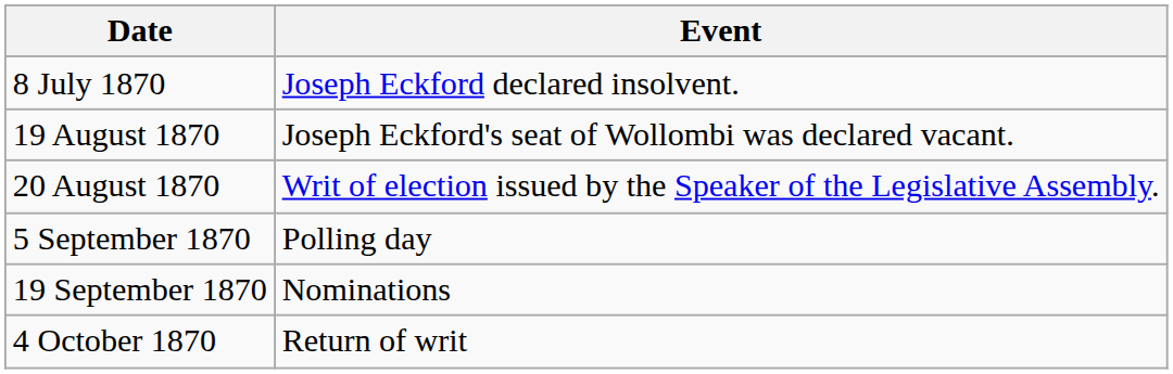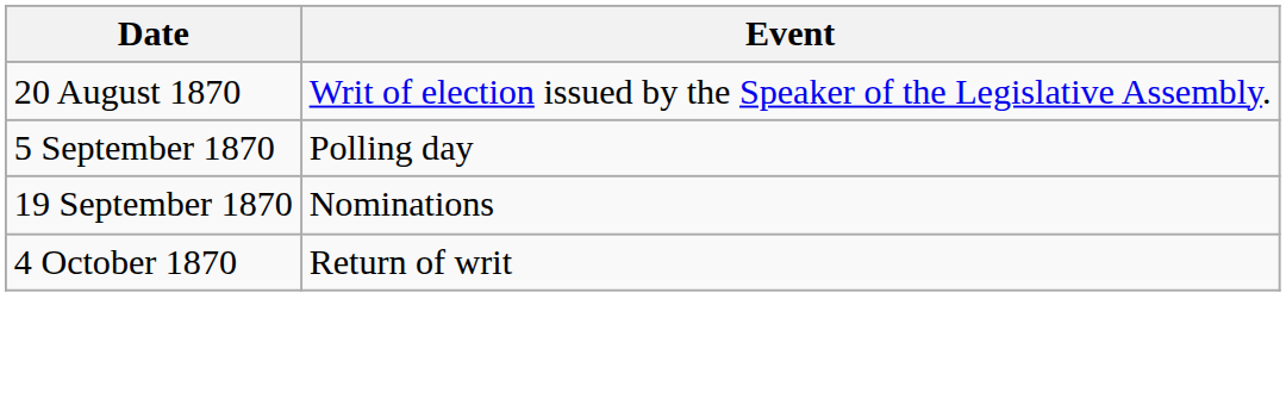- row: 8 July 1870 | Joseph Eckford declared insolvent.
- row: 19 August 1870 | Joseph Eckford's seat of Wollombi was declared vacant.
